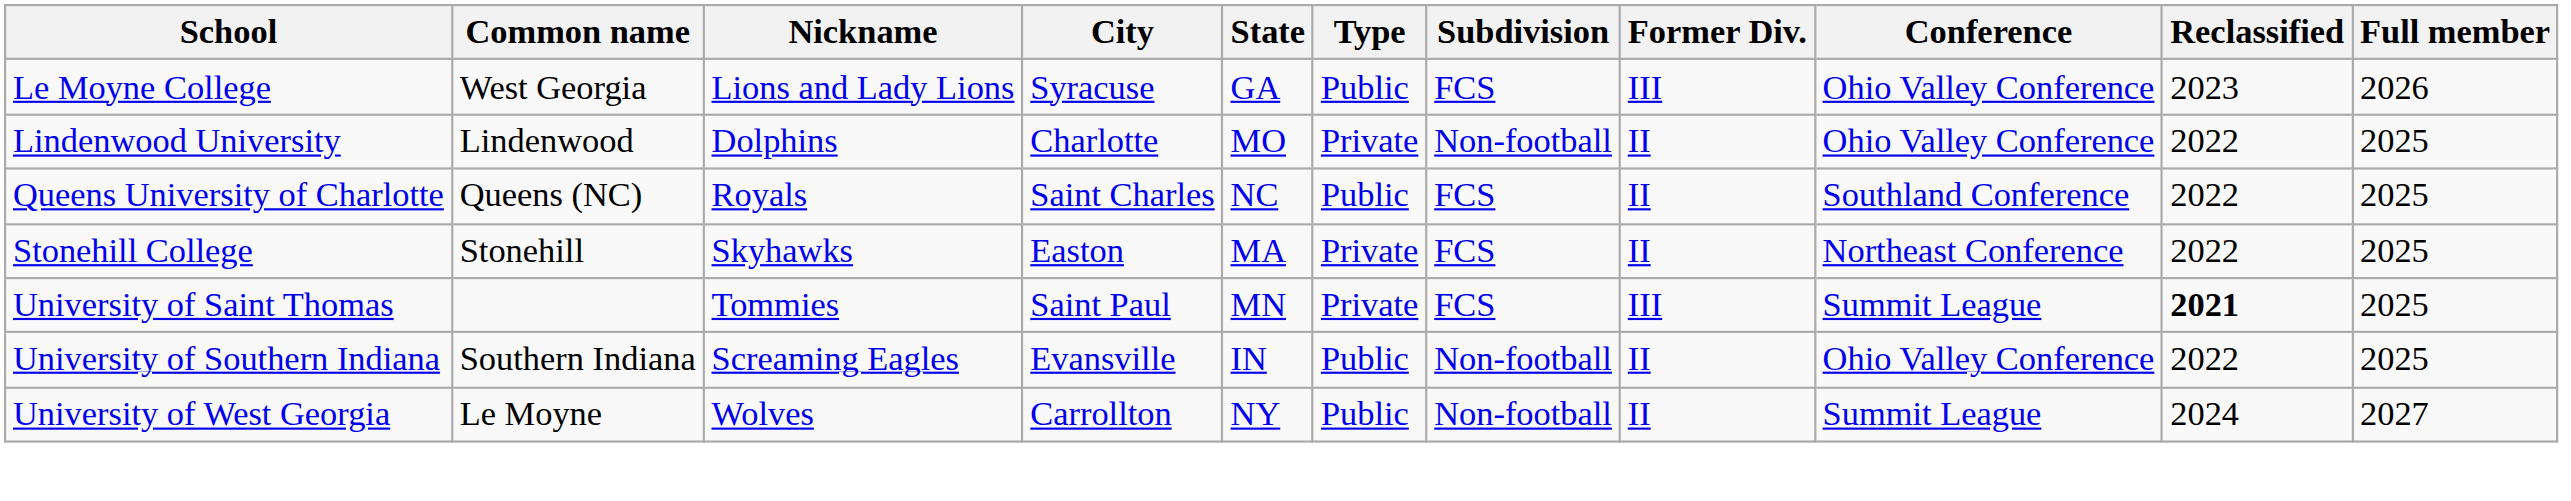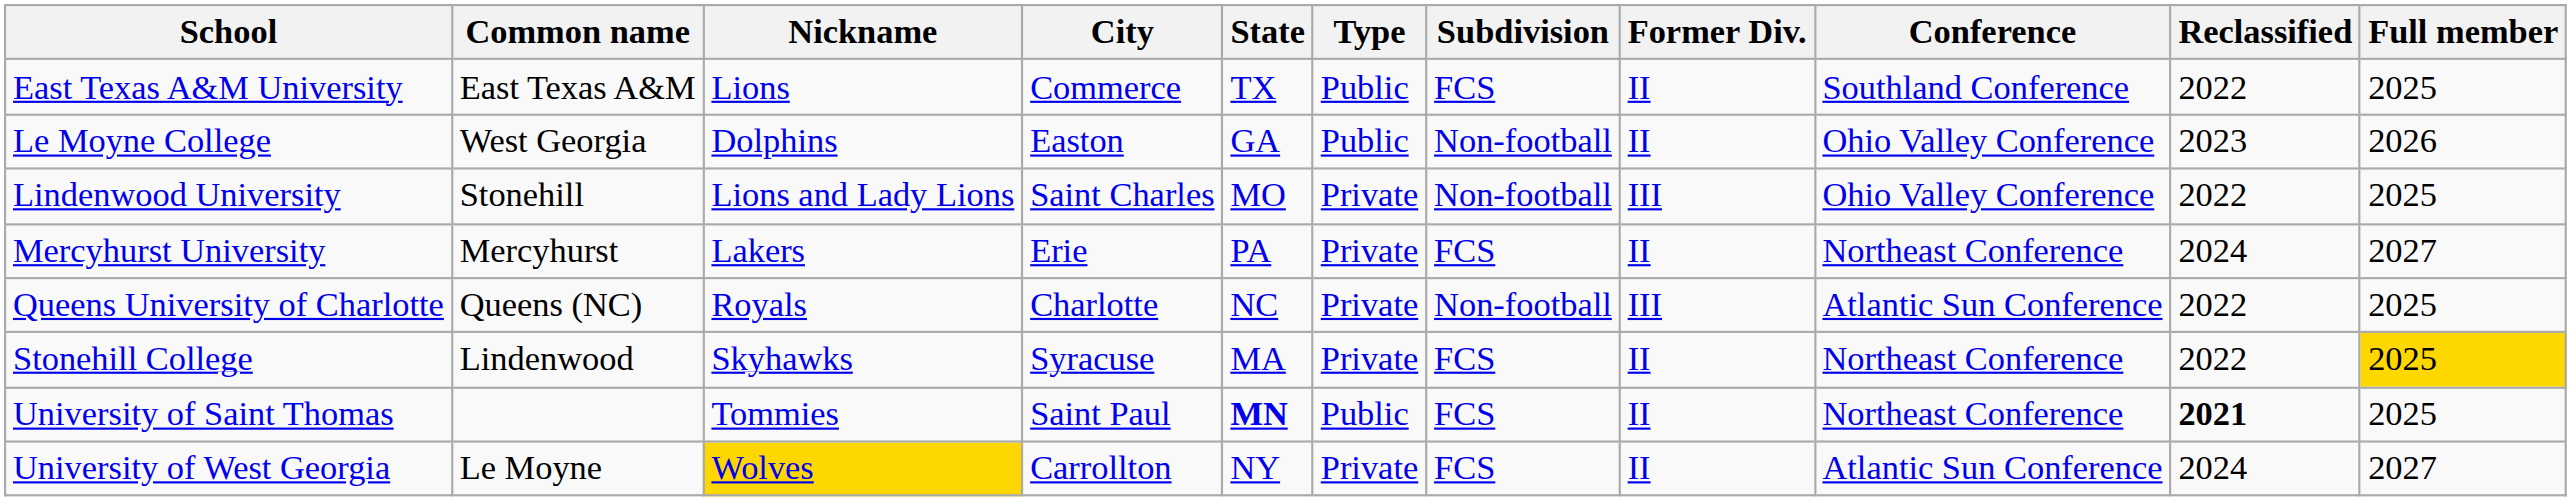+ row: East Texas A&M University | East Texas A&M | Lions | Commerce | TX | Public | FCS | II | Southland Conference | 2022 | 2025
Le Moyne College | Nickname: Lions and Lady Lions -> Dolphins
Le Moyne College | City: Syracuse -> Easton
Le Moyne College | Subdivision: FCS -> Non-football
Le Moyne College | Former Div.: III -> II
Lindenwood University | Common name: Lindenwood -> Stonehill
Lindenwood University | Nickname: Dolphins -> Lions and Lady Lions
Lindenwood University | City: Charlotte -> Saint Charles
Lindenwood University | Former Div.: II -> III
+ row: Mercyhurst University | Mercyhurst | Lakers | Erie | PA | Private | FCS | II | Northeast Conference | 2024 | 2027
Queens University of Charlotte | City: Saint Charles -> Charlotte
Queens University of Charlotte | Type: Public -> Private
Queens University of Charlotte | Subdivision: FCS -> Non-football
Queens University of Charlotte | Former Div.: II -> III
Queens University of Charlotte | Conference: Southland Conference -> Atlantic Sun Conference
Stonehill College | Common name: Stonehill -> Lindenwood
Stonehill College | City: Easton -> Syracuse
Stonehill College | Full member: no background -> gold background
University of Saint Thomas | State: normal -> bold
University of Saint Thomas | Type: Private -> Public
University of Saint Thomas | Former Div.: III -> II
University of Saint Thomas | Conference: Summit League -> Northeast Conference
- row: University of Southern Indiana | Southern Indiana | Screaming Eagles | Evansville | IN | Public | Non-football | II | Ohio Valley Conference | 2022 | 2025
University of West Georgia | Nickname: no background -> gold background
University of West Georgia | Type: Public -> Private
University of West Georgia | Subdivision: Non-football -> FCS
University of West Georgia | Conference: Summit League -> Atlantic Sun Conference
